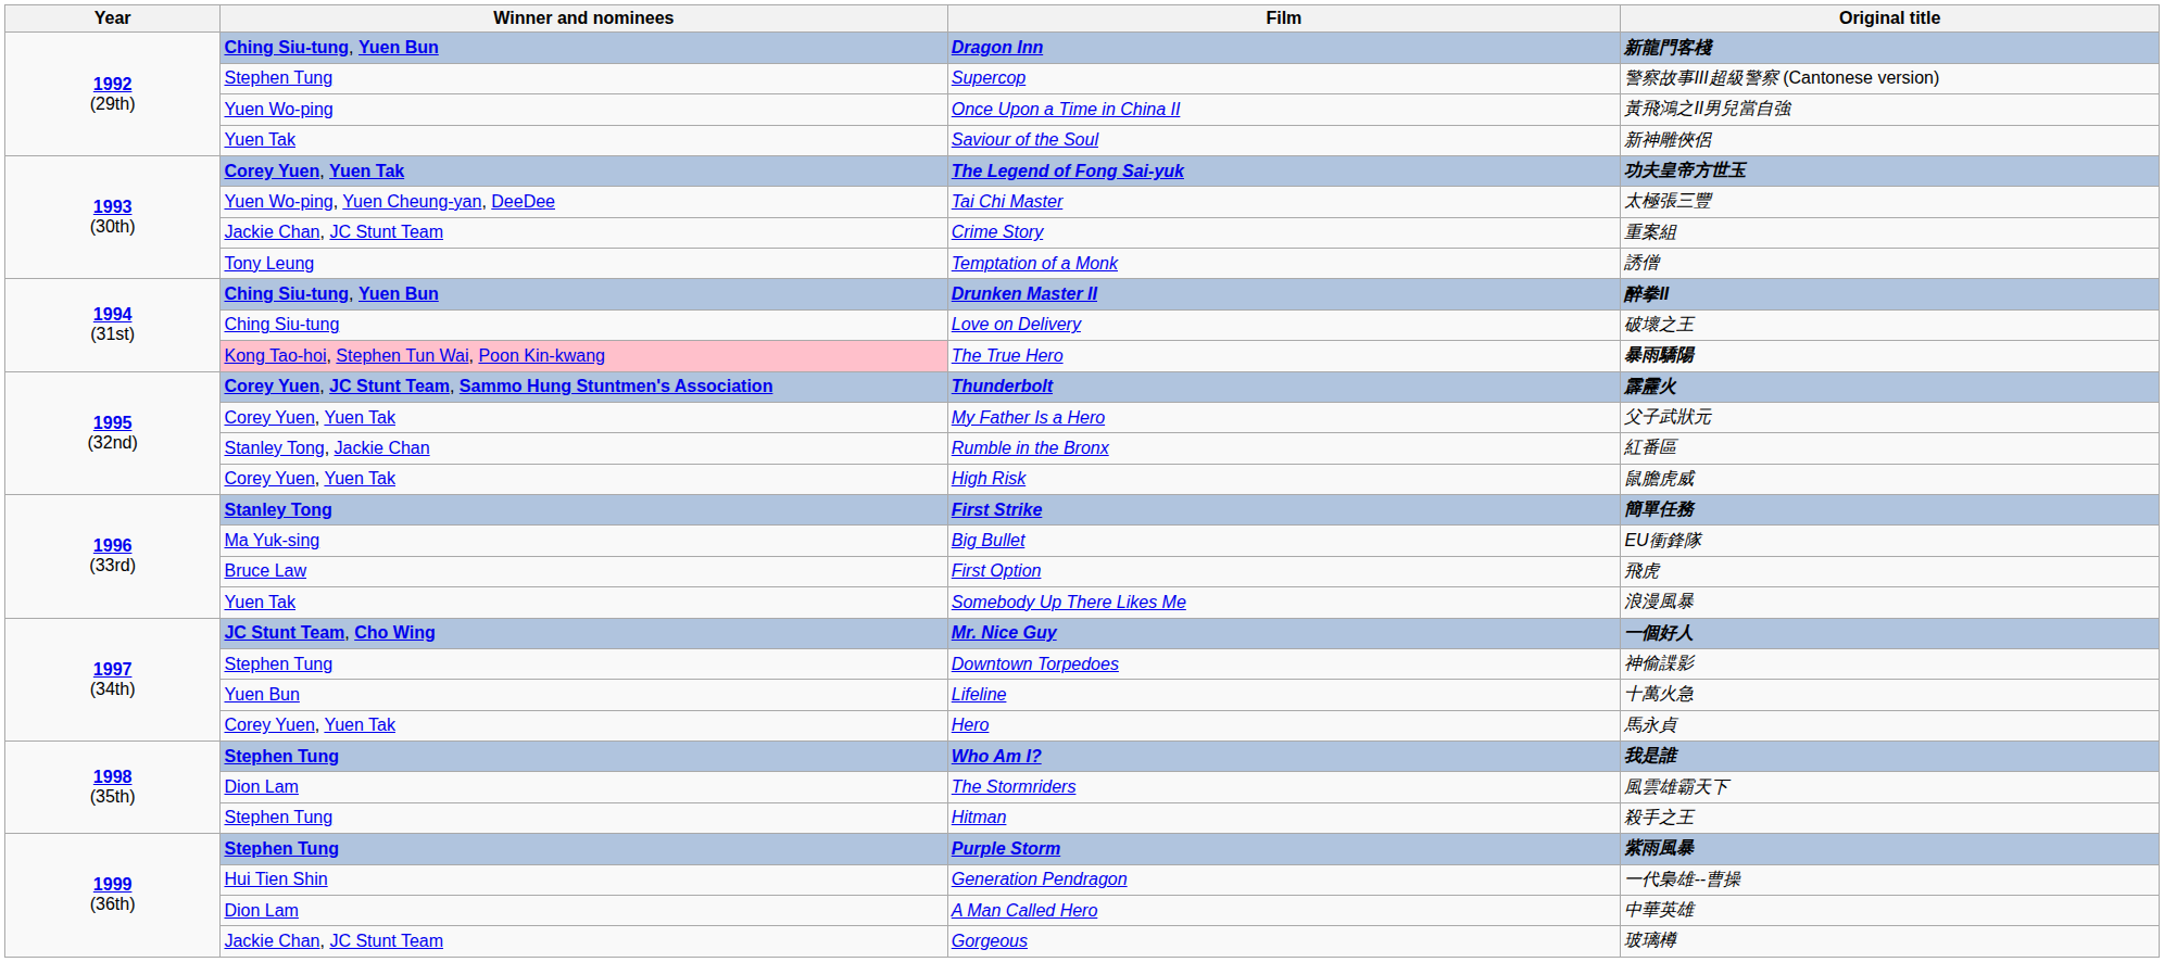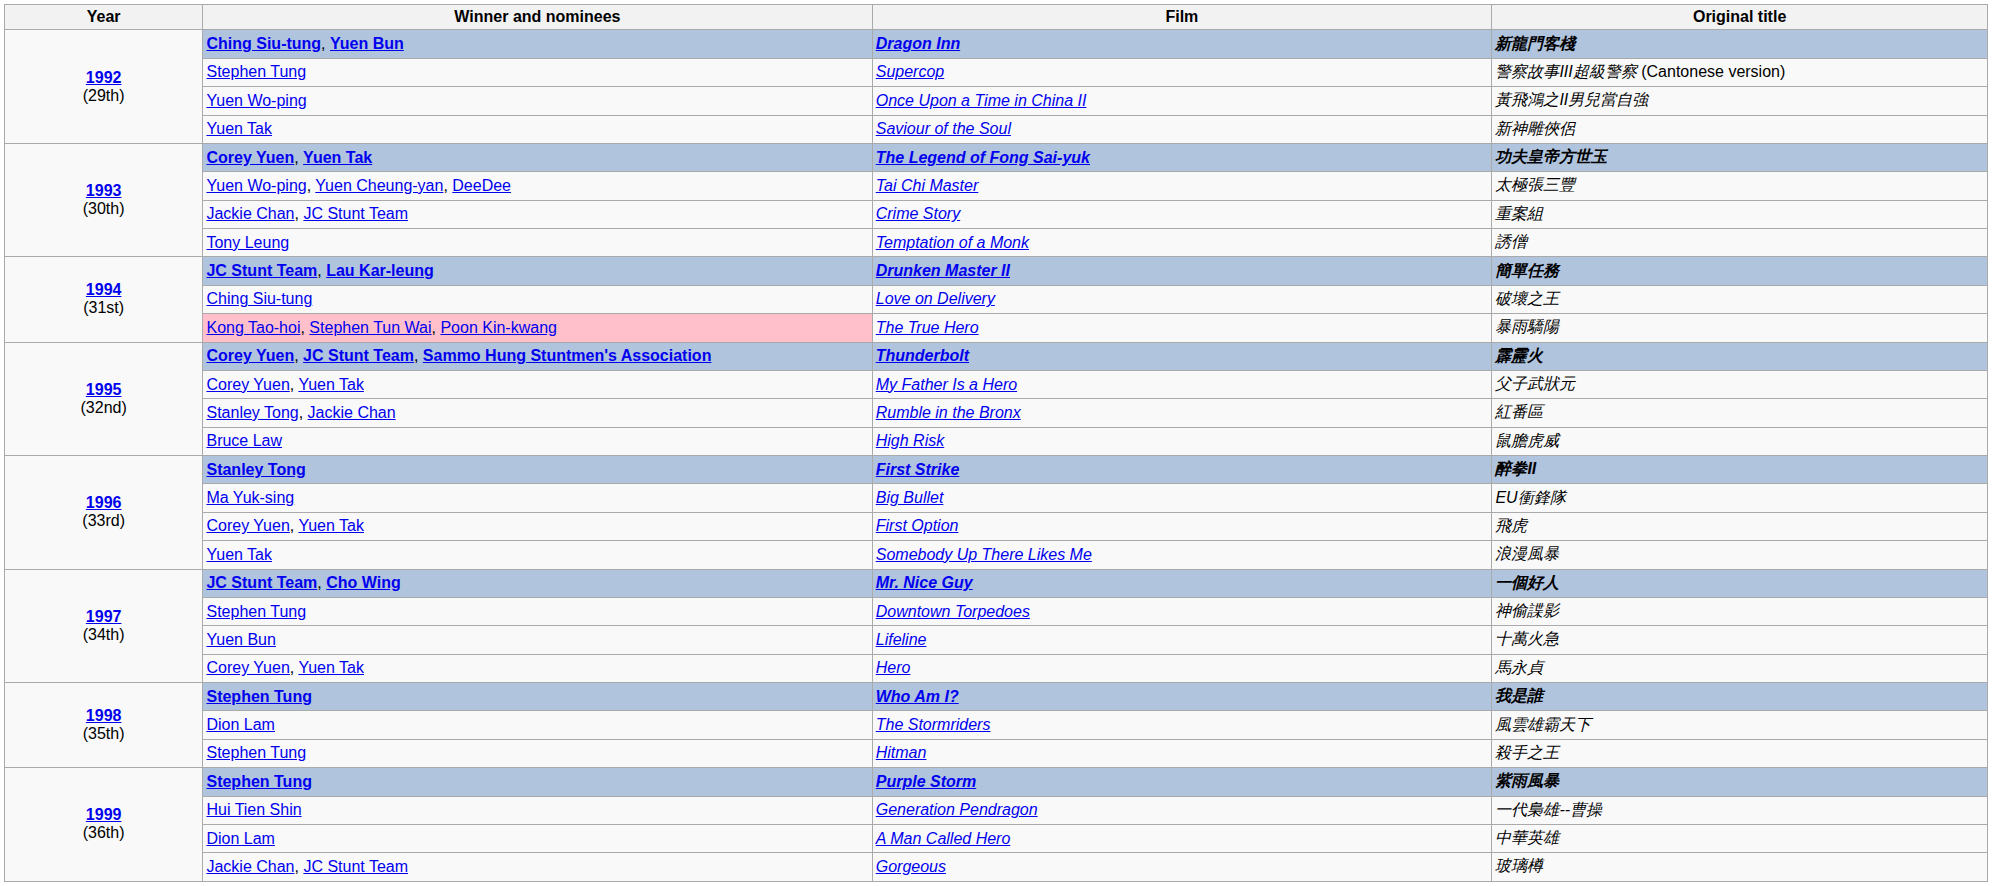Drunken Master II | Winner and nominees: Ching Siu-tung, Yuen Bun -> JC Stunt Team, Lau Kar-leung
Drunken Master II | Original title: 醉拳II -> 簡單任務
The True Hero | Original title: bold -> normal
High Risk | Winner and nominees: Corey Yuen, Yuen Tak -> Bruce Law
First Strike | Original title: 簡單任務 -> 醉拳II
First Option | Winner and nominees: Bruce Law -> Corey Yuen, Yuen Tak
